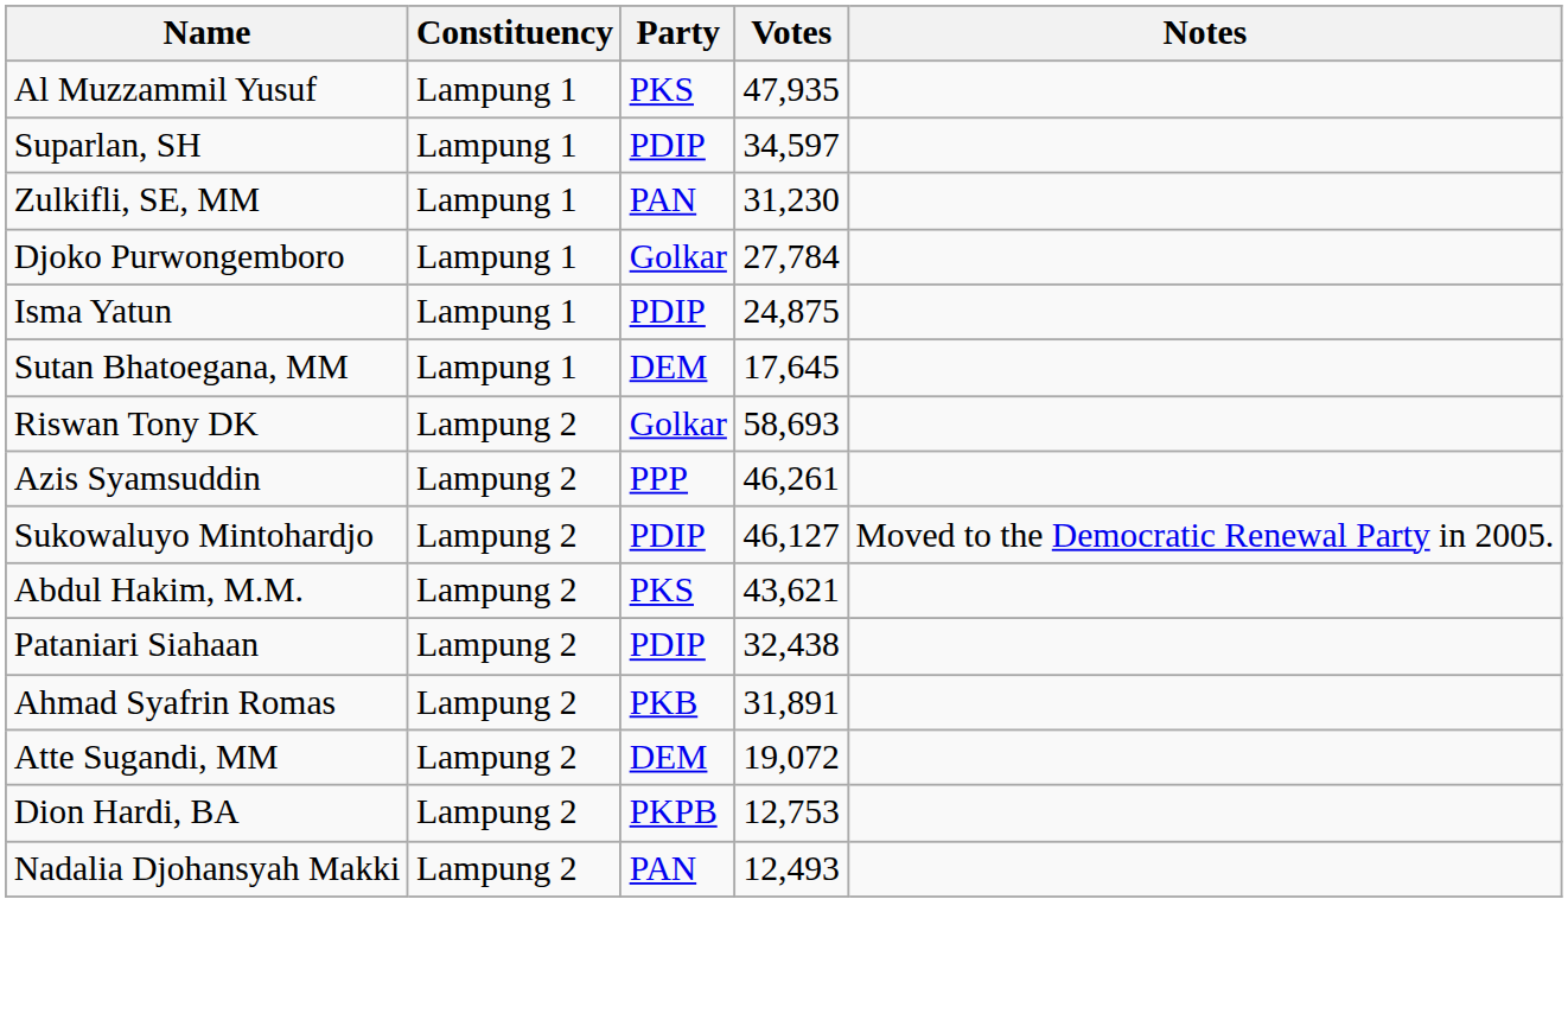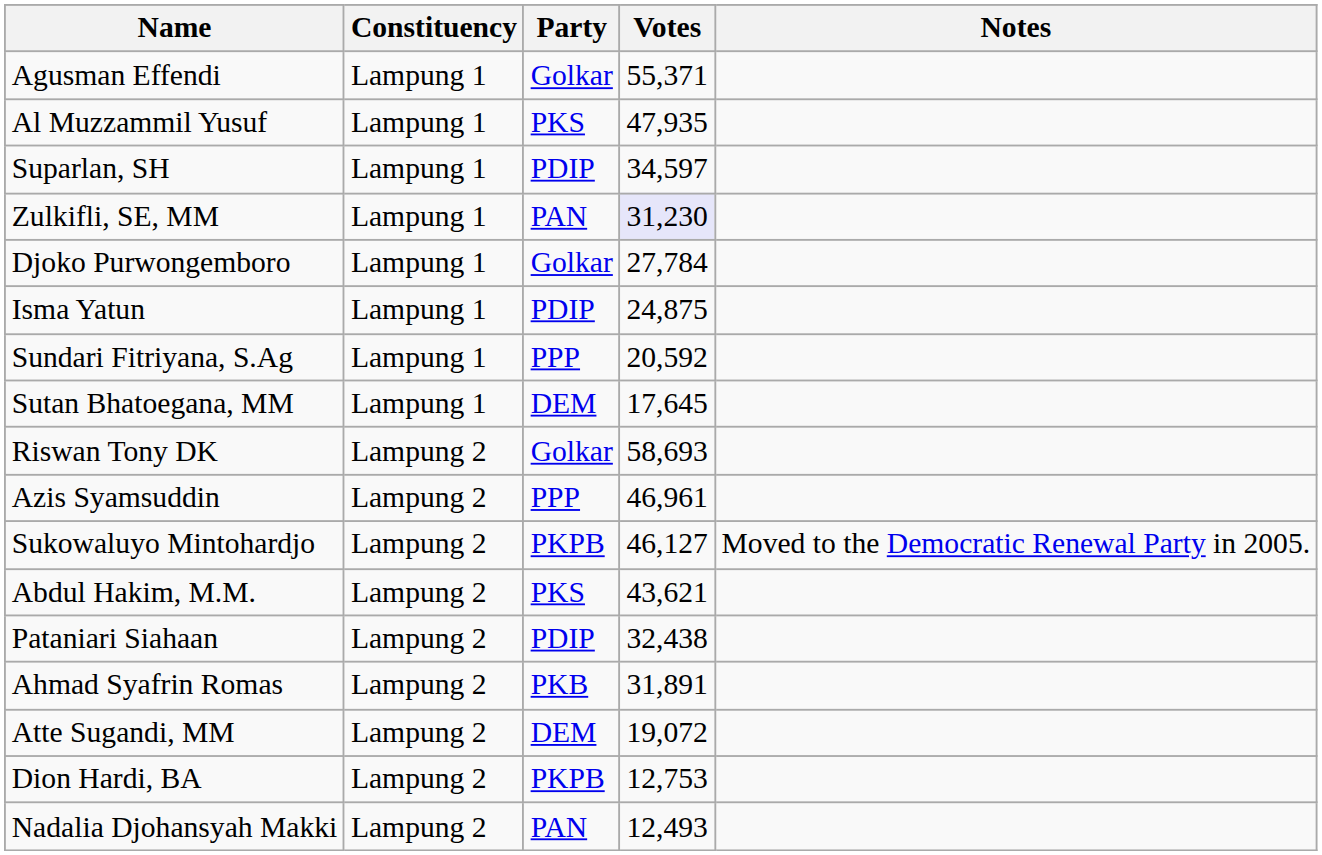+ row: Agusman Effendi | Lampung 1 | Golkar | 55,371
Zulkifli, SE, MM | Votes: no background -> lavender background
+ row: Sundari Fitriyana, S.Ag | Lampung 1 | PPP | 20,592
Azis Syamsuddin | Votes: 46,261 -> 46,961
Sukowaluyo Mintohardjo | Party: PDIP -> PKPB
